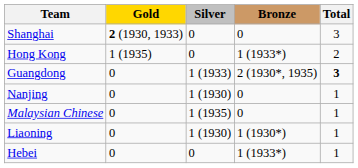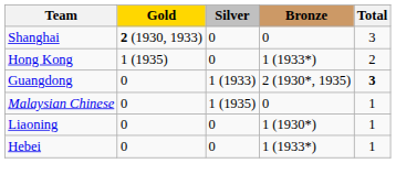- row: Nanjing | 0 | 1 (1930) | 0 | 1
Liaoning | Silver: 1 (1930) -> 0
